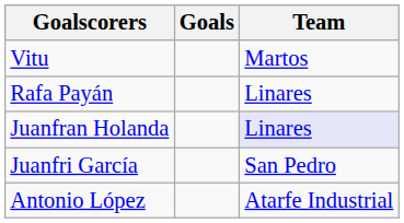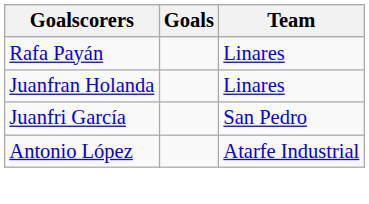- row: Vitu | Martos
Juanfran Holanda | Team: lavender background -> no background
